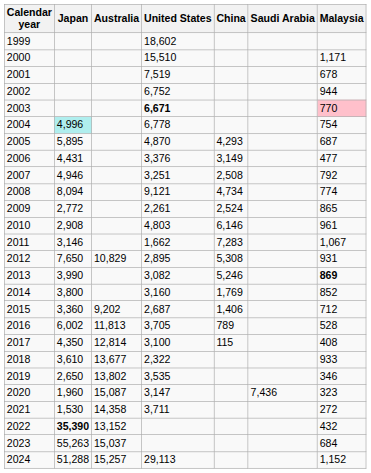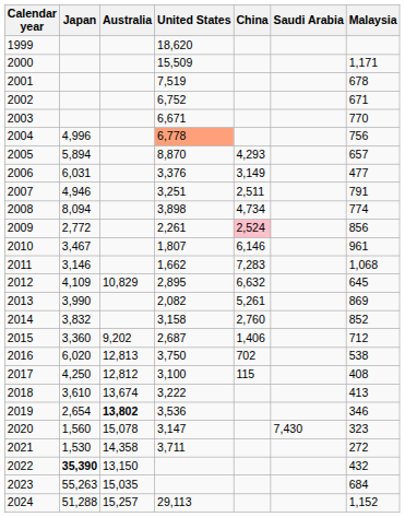1999 | United States: 18,602 -> 18,620
2000 | United States: 15,510 -> 15,509
2002 | Malaysia: 944 -> 671
2003 | United States: bold -> normal
2003 | Malaysia: pink background -> no background
2004 | Japan: paleturquoise background -> no background
2004 | United States: no background -> lightsalmon background
2004 | Malaysia: 754 -> 756
2005 | Japan: 5,895 -> 5,894
2005 | United States: 4,870 -> 8,870
2005 | Malaysia: 687 -> 657
2006 | Japan: 4,431 -> 6,031
2007 | China: 2,508 -> 2,511
2007 | Malaysia: 792 -> 791
2008 | United States: 9,121 -> 3,898
2009 | China: no background -> pink background
2009 | Malaysia: 865 -> 856
2010 | Japan: 2,908 -> 3,467
2010 | United States: 4,803 -> 1,807
2011 | Malaysia: 1,067 -> 1,068
2012 | Japan: 7,650 -> 4,109
2012 | China: 5,308 -> 6,632
2012 | Malaysia: 931 -> 645
2013 | United States: 3,082 -> 2,082
2013 | China: 5,246 -> 5,261
2013 | Malaysia: bold -> normal
2014 | Japan: 3,800 -> 3,832
2014 | United States: 3,160 -> 3,158
2014 | China: 1,769 -> 2,760
2016 | Japan: 6,002 -> 6,020
2016 | Australia: 11,813 -> 12,813
2016 | United States: 3,705 -> 3,750
2016 | China: 789 -> 702
2016 | Malaysia: 528 -> 538
2017 | Japan: 4,350 -> 4,250
2017 | Australia: 12,814 -> 12,812
2018 | Australia: 13,677 -> 13,674
2018 | United States: 2,322 -> 3,222
2018 | Malaysia: 933 -> 413
2019 | Japan: 2,650 -> 2,654
2019 | Australia: normal -> bold
2019 | United States: 3,535 -> 3,536
2020 | Japan: 1,960 -> 1,560
2020 | Australia: 15,087 -> 15,078
2020 | Saudi Arabia: 7,436 -> 7,430
2022 | Australia: 13,152 -> 13,150
2023 | Australia: 15,037 -> 15,035
